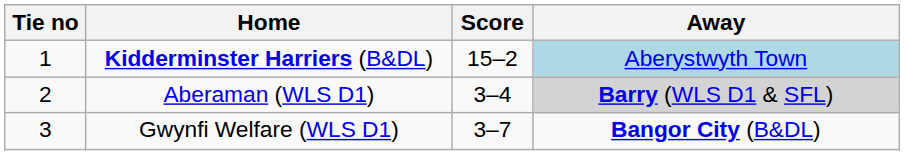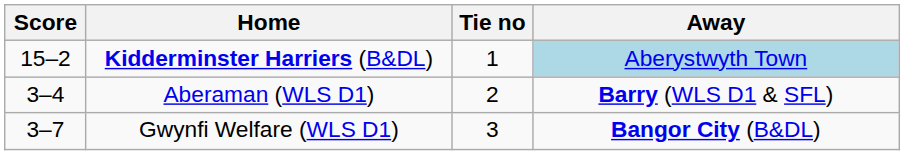columns swapped: Tie no <-> Score
Aberaman (WLS D1) | Away: lightgrey background -> no background
